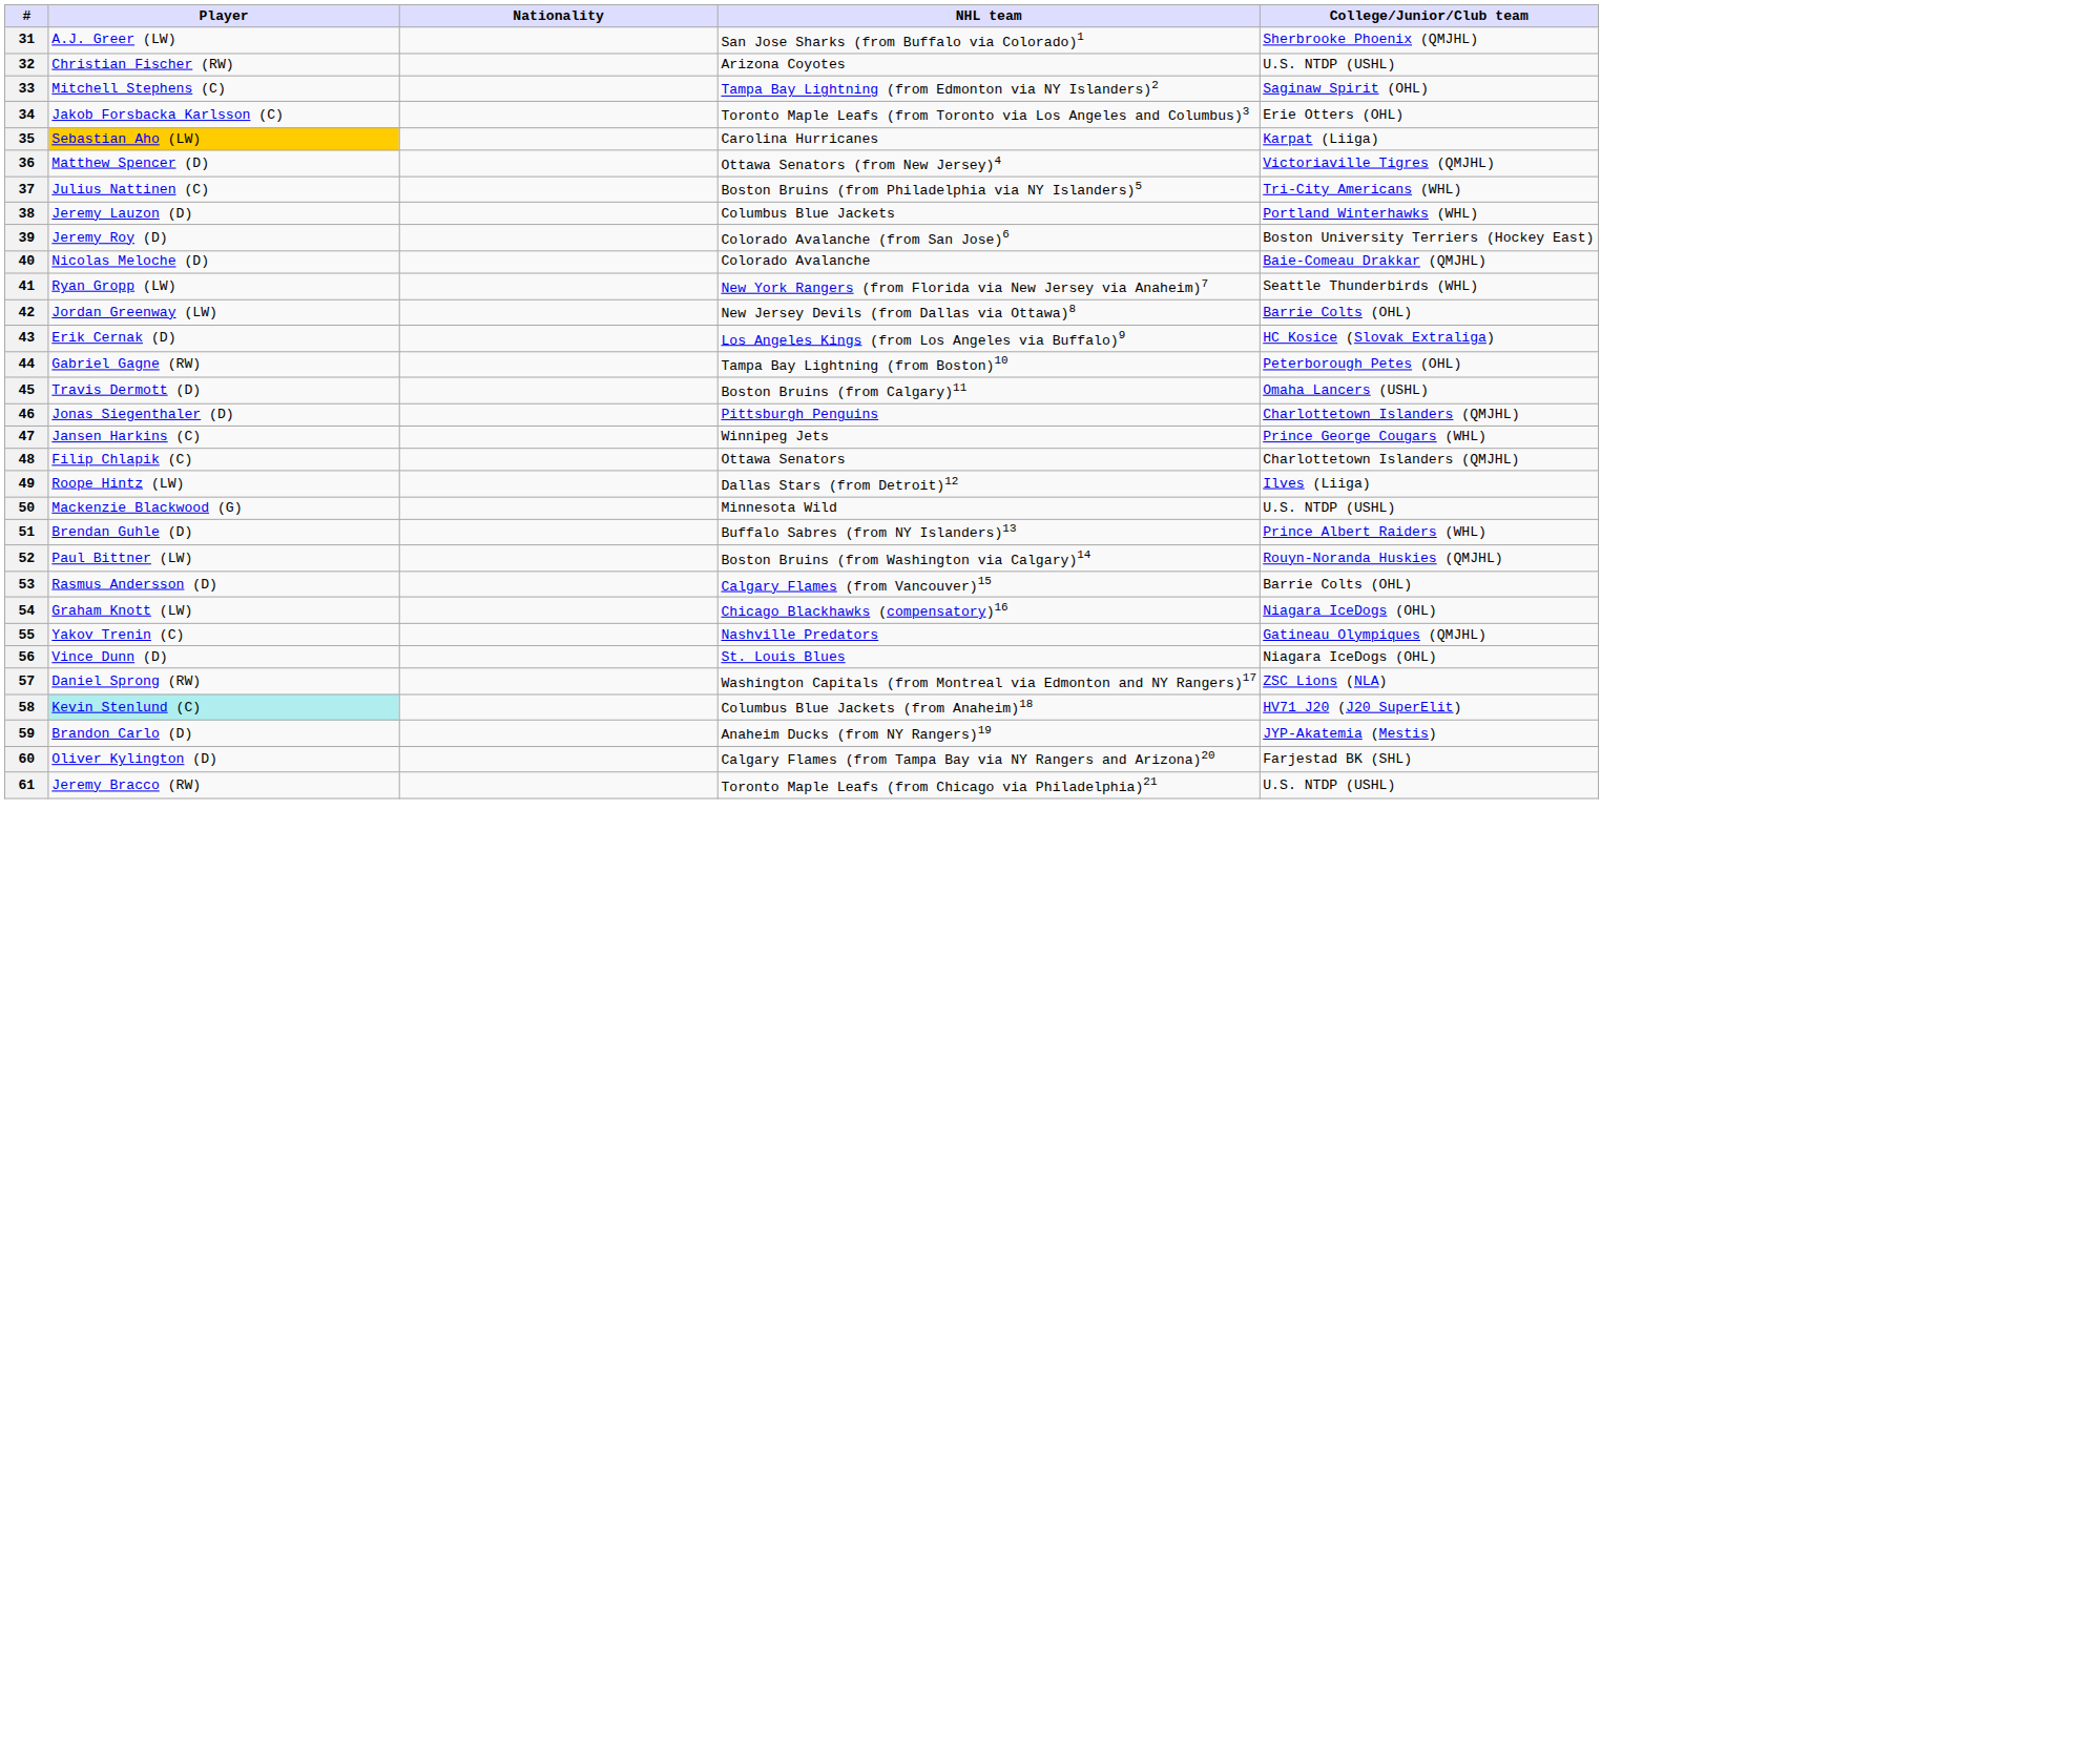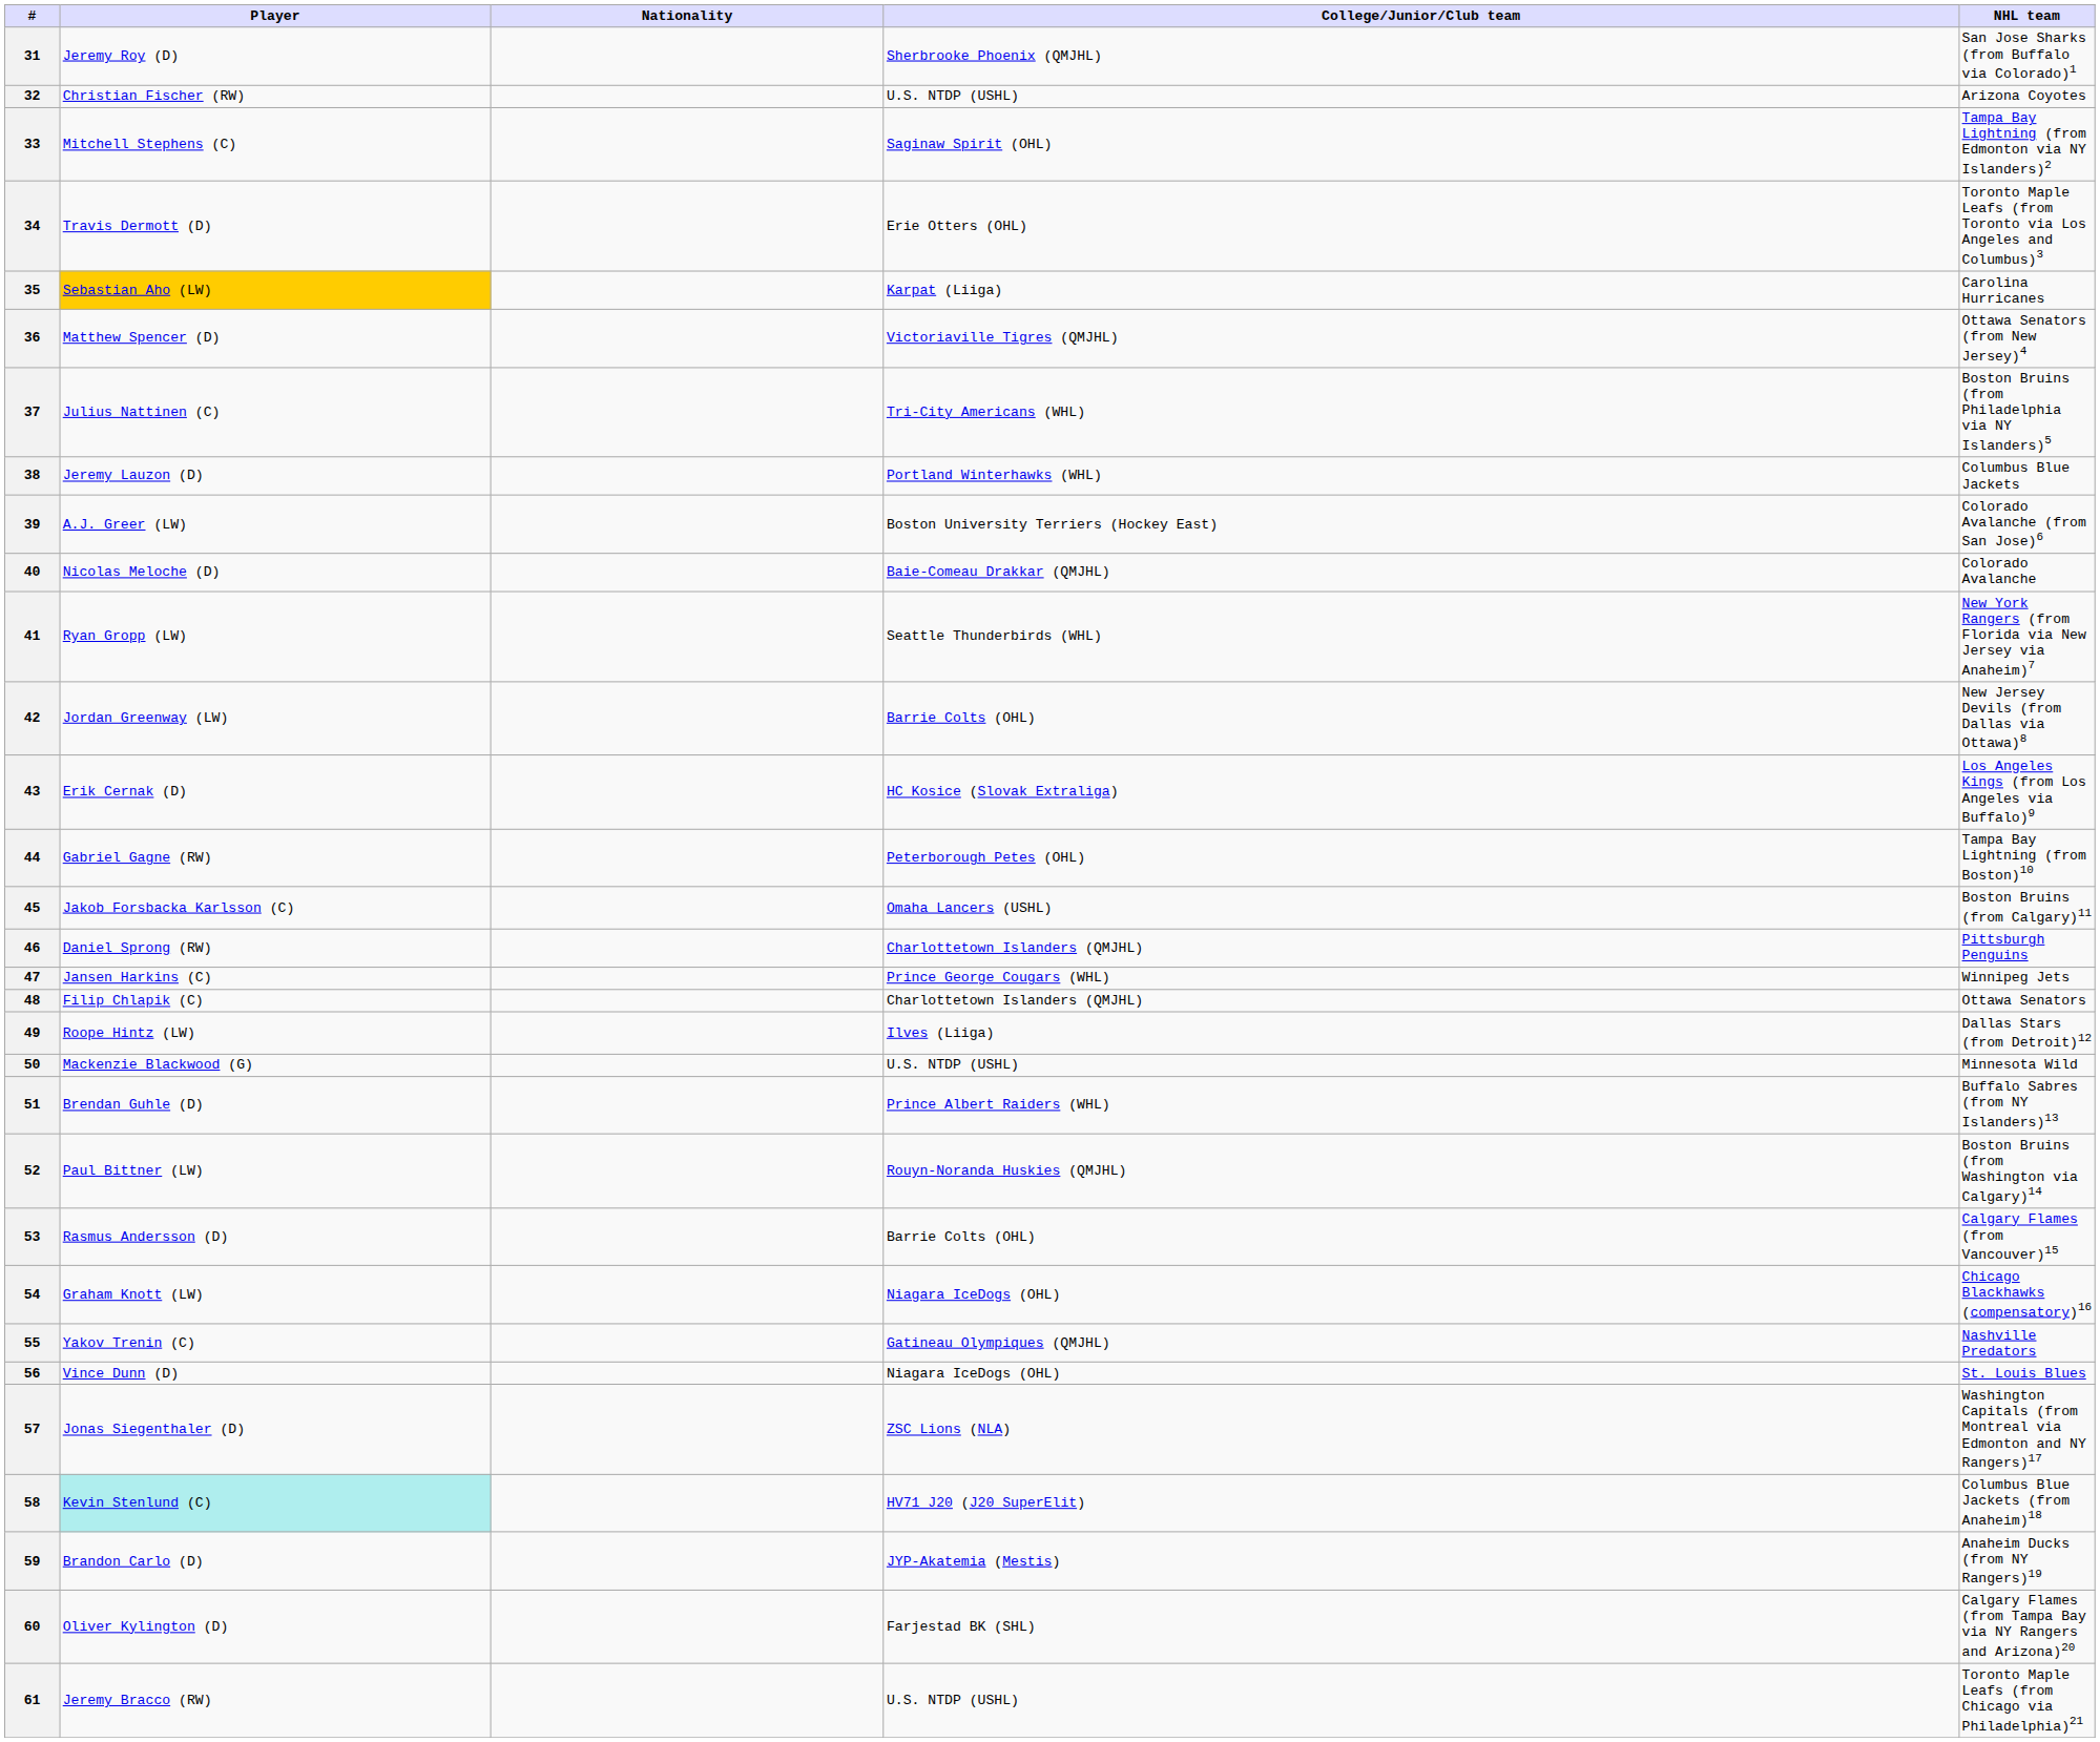columns swapped: NHL team <-> College/Junior/Club team
31 | Player: A.J. Greer (LW) -> Jeremy Roy (D)
34 | Player: Jakob Forsbacka Karlsson (C) -> Travis Dermott (D)
39 | Player: Jeremy Roy (D) -> A.J. Greer (LW)
45 | Player: Travis Dermott (D) -> Jakob Forsbacka Karlsson (C)
46 | Player: Jonas Siegenthaler (D) -> Daniel Sprong (RW)
57 | Player: Daniel Sprong (RW) -> Jonas Siegenthaler (D)
